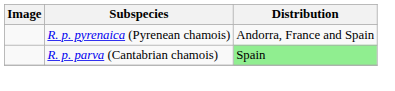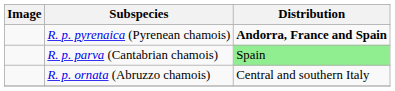R. p. pyrenaica (Pyrenean chamois) | Distribution: normal -> bold
+ row: R. p. ornata (Abruzzo chamois) | Central and southern Italy
